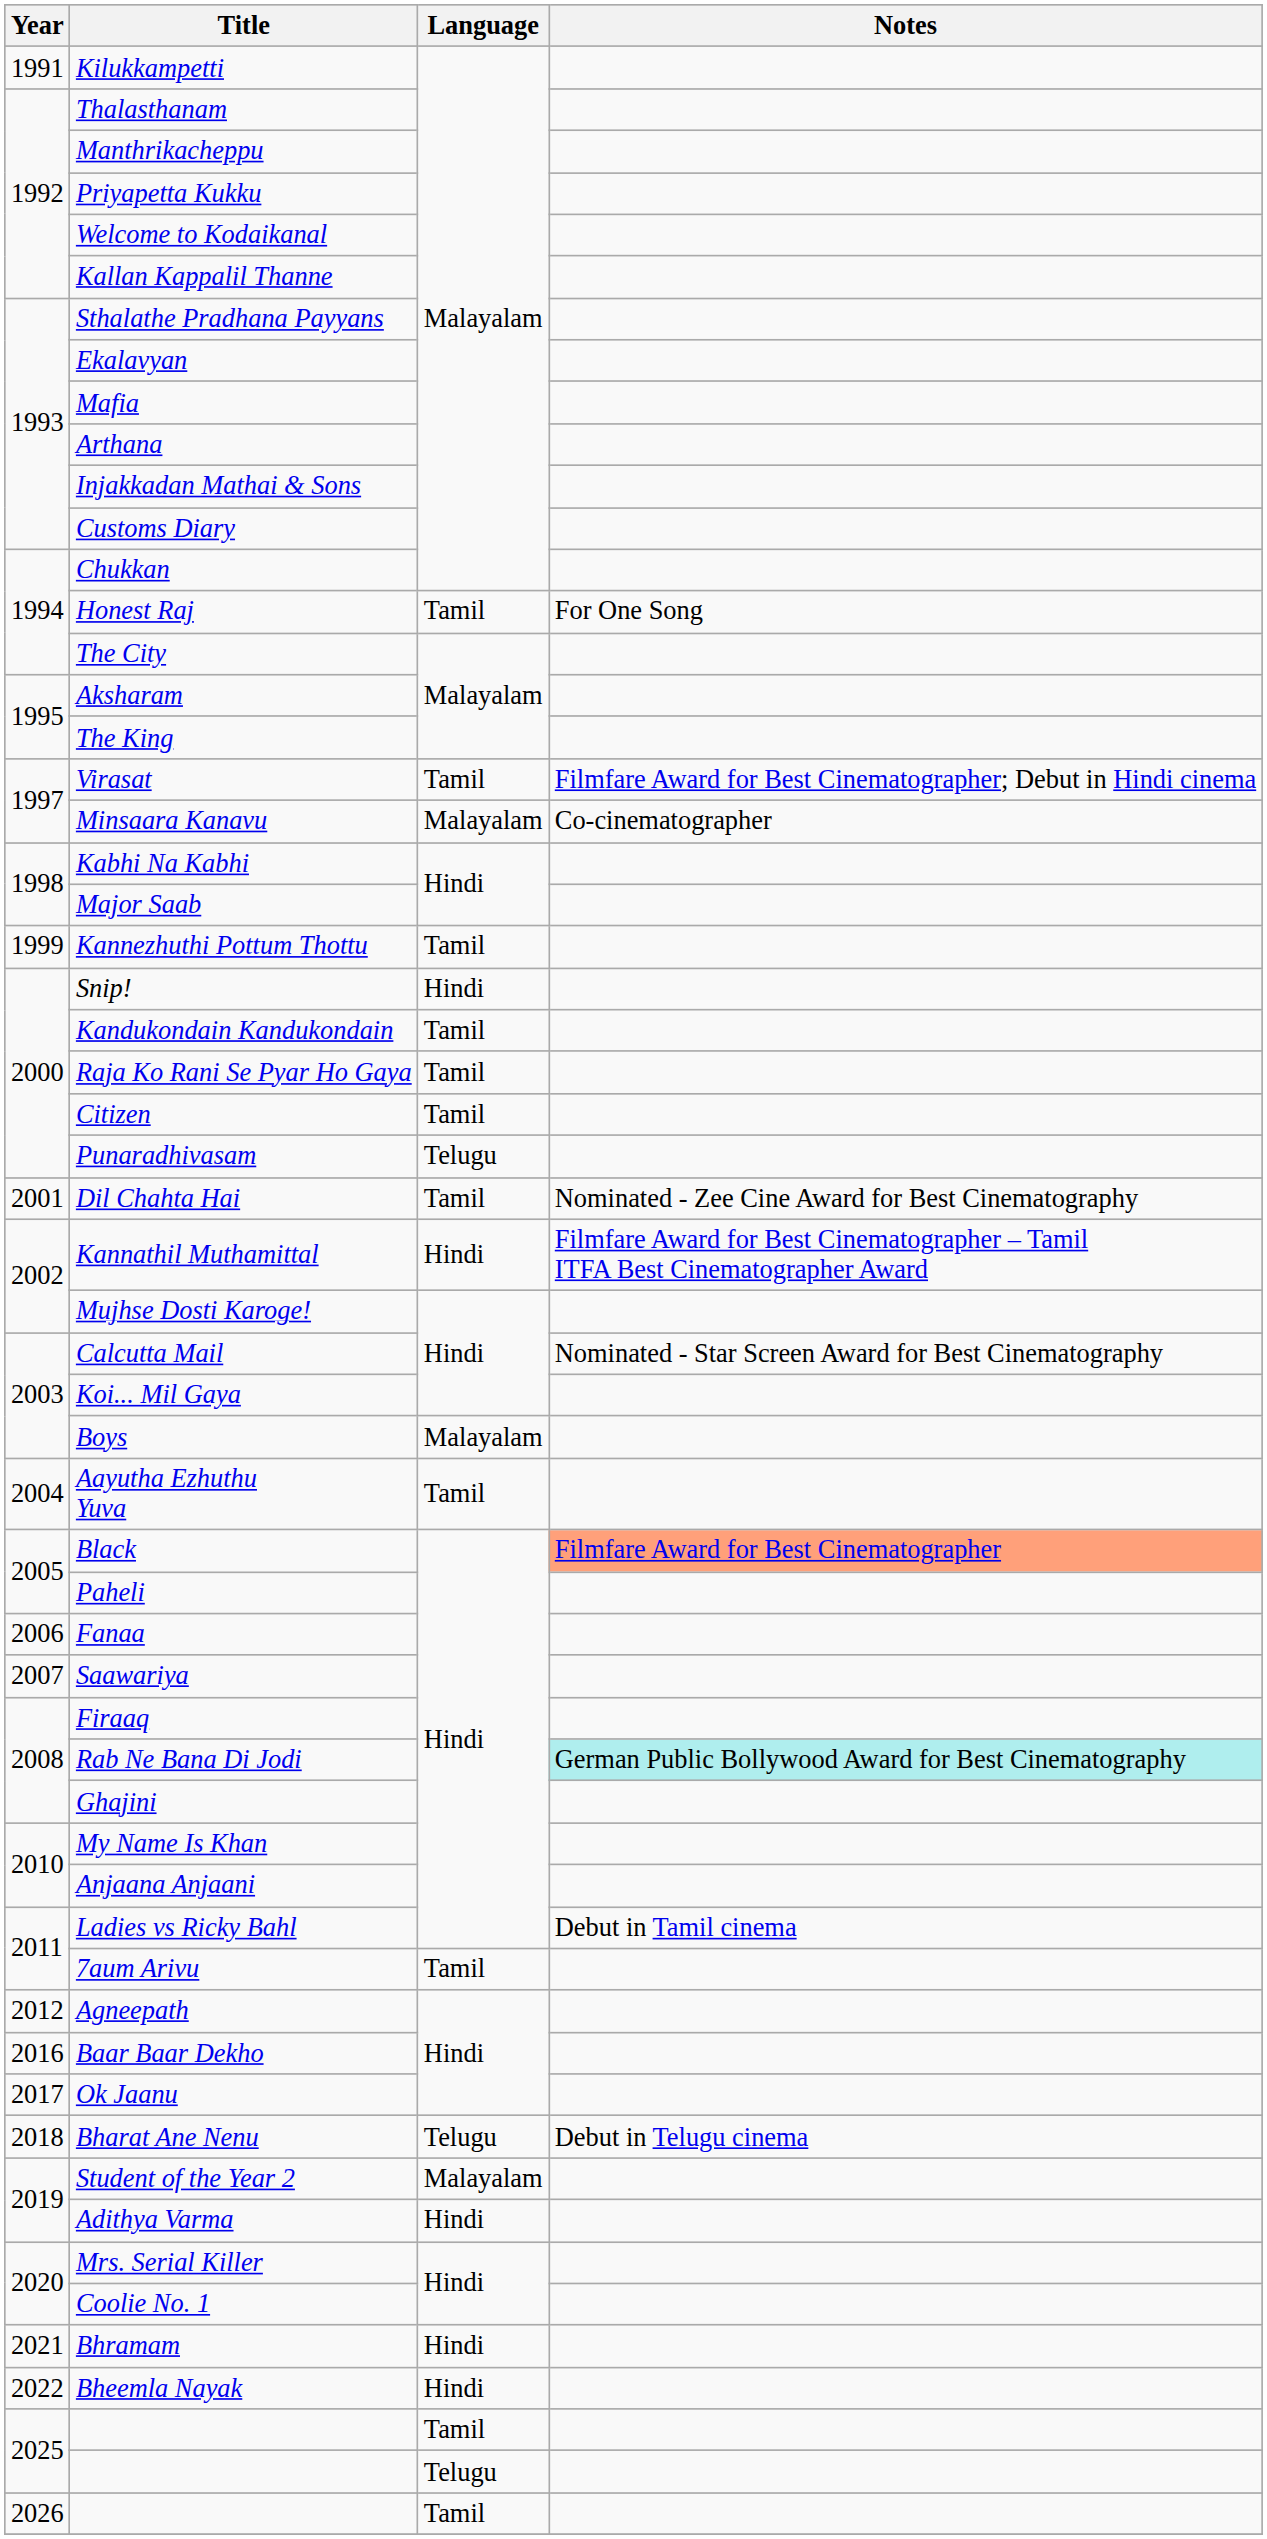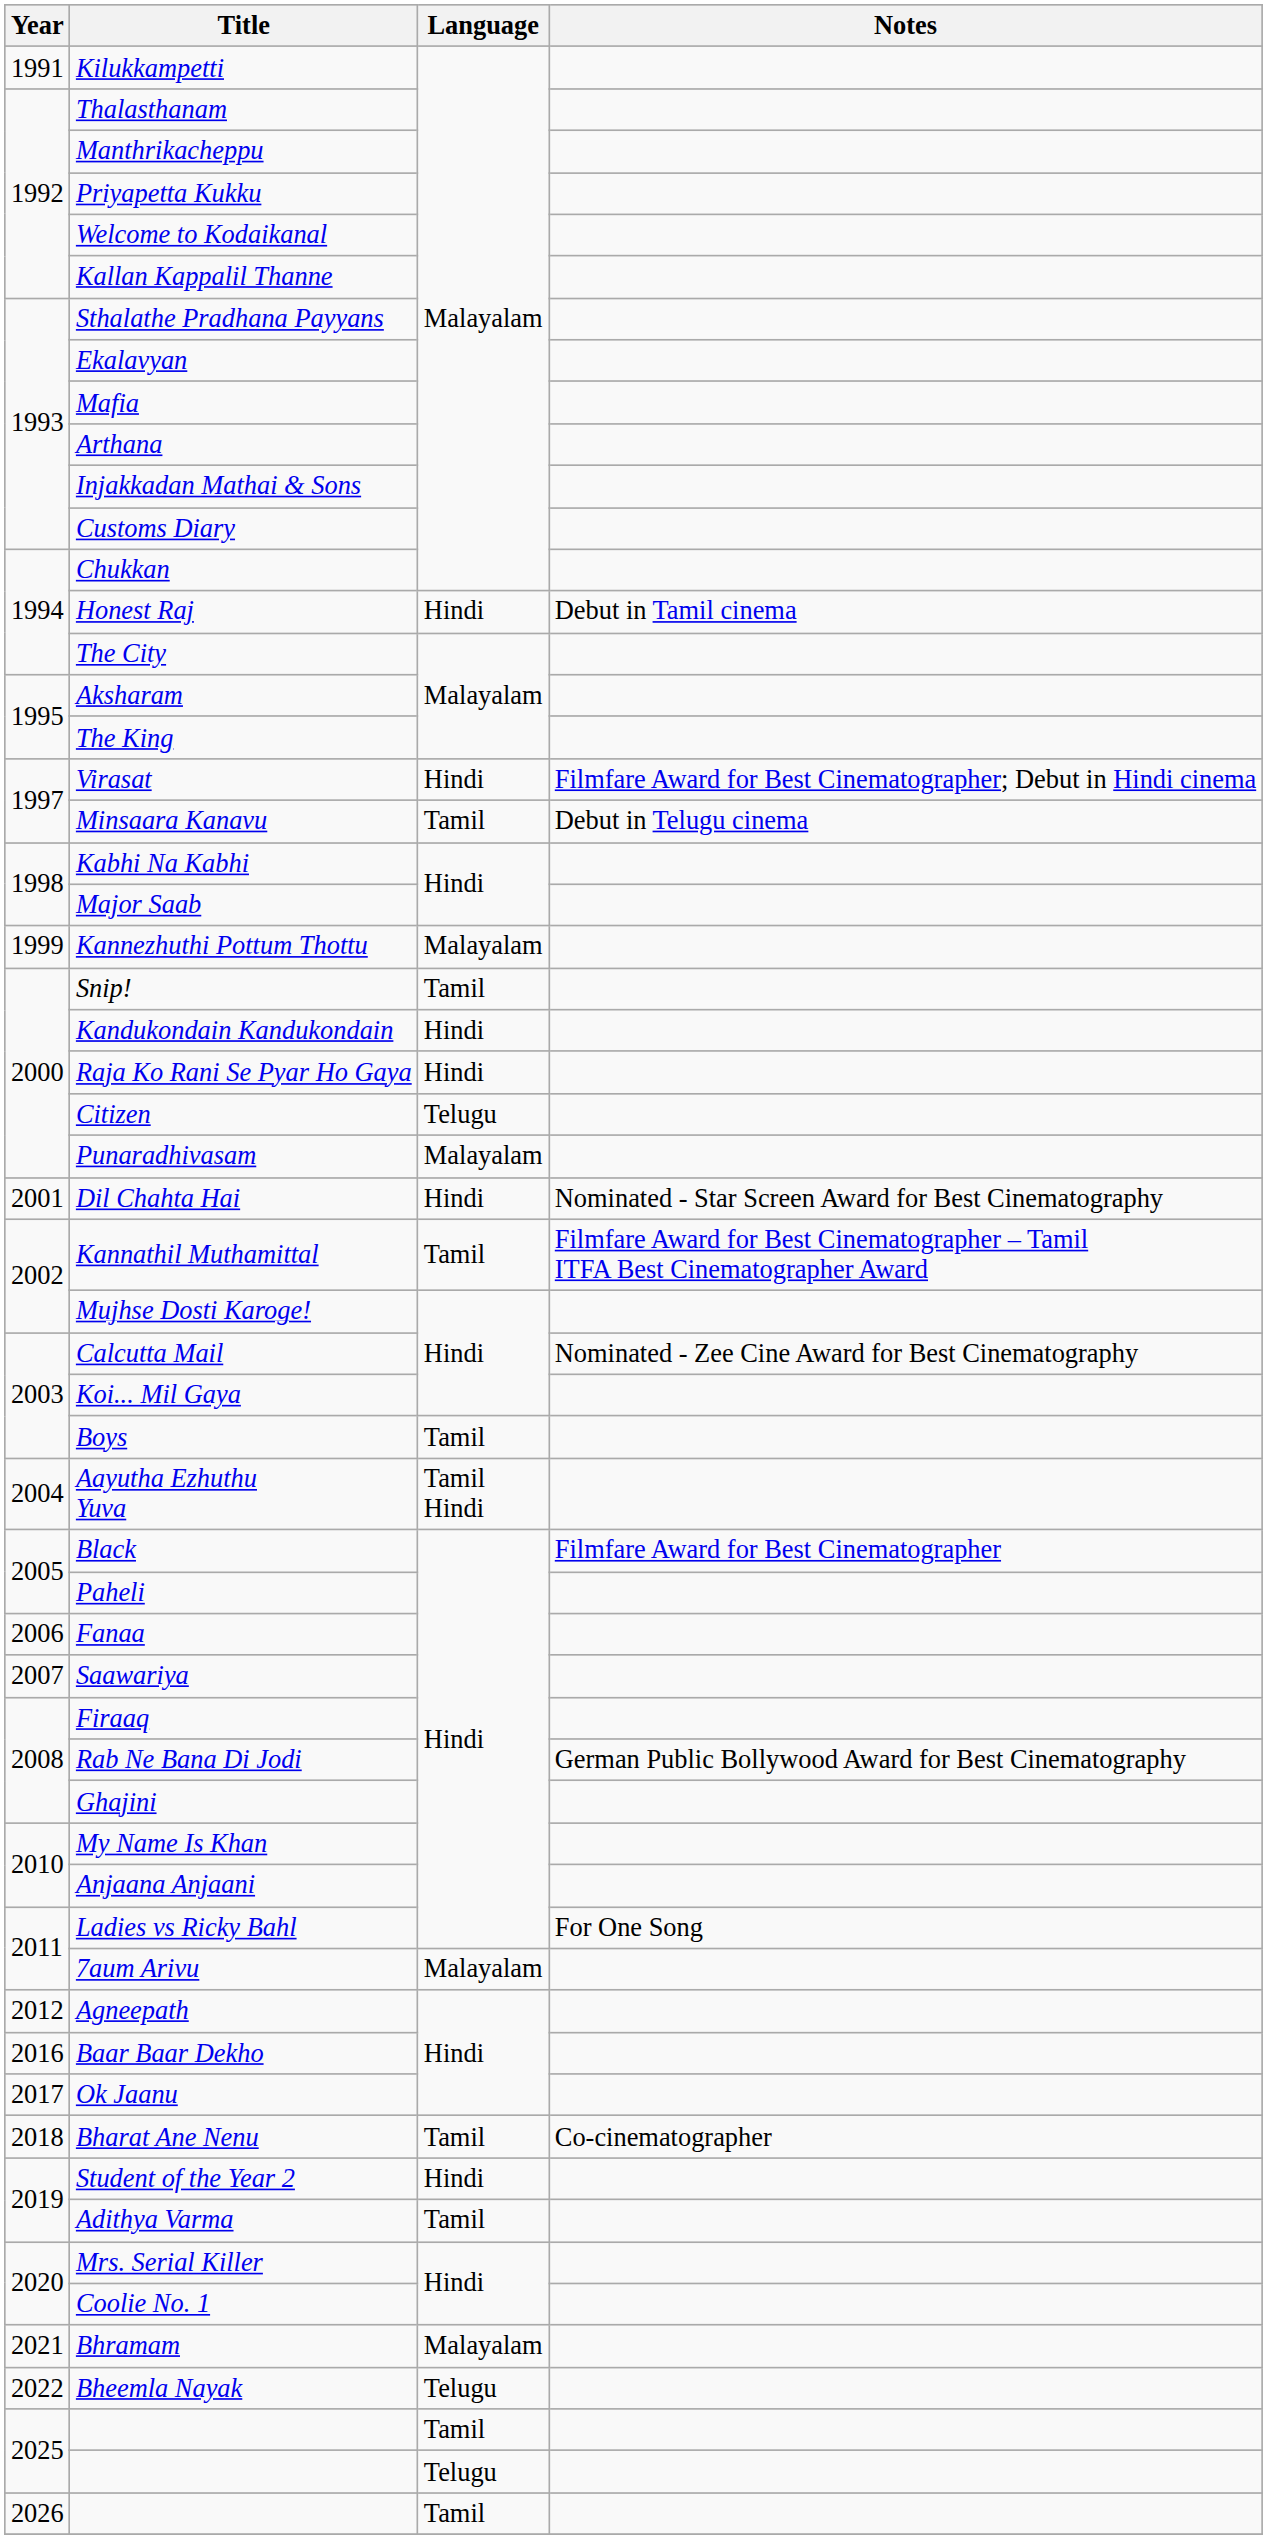Honest Raj | Language: Tamil -> Hindi
Honest Raj | Notes: For One Song -> Debut in Tamil cinema
Virasat | Language: Tamil -> Hindi
Minsaara Kanavu | Language: Malayalam -> Tamil
Minsaara Kanavu | Notes: Co-cinematographer -> Debut in Telugu cinema
Kannezhuthi Pottum Thottu | Language: Tamil -> Malayalam
Snip! | Language: Hindi -> Tamil
Kandukondain Kandukondain | Language: Tamil -> Hindi
Raja Ko Rani Se Pyar Ho Gaya | Language: Tamil -> Hindi
Citizen | Language: Tamil -> Telugu
Punaradhivasam | Language: Telugu -> Malayalam
Dil Chahta Hai | Language: Tamil -> Hindi
Dil Chahta Hai | Notes: Nominated - Zee Cine Award for Best Cinematography -> Nominated - Star Screen Award for Best Cinematography
Kannathil Muthamittal | Language: Hindi -> Tamil
Calcutta Mail | Notes: Nominated - Star Screen Award for Best Cinematography -> Nominated - Zee Cine Award for Best Cinematography
Boys | Language: Malayalam -> Tamil
Aayutha Ezhuthu Yuva | Language: Tamil -> Tamil Hindi
Black | Notes: lightsalmon background -> no background
Rab Ne Bana Di Jodi | Notes: paleturquoise background -> no background
Ladies vs Ricky Bahl | Notes: Debut in Tamil cinema -> For One Song
7aum Arivu | Language: Tamil -> Malayalam
Bharat Ane Nenu | Language: Telugu -> Tamil
Bharat Ane Nenu | Notes: Debut in Telugu cinema -> Co-cinematographer
Student of the Year 2 | Language: Malayalam -> Hindi
Adithya Varma | Language: Hindi -> Tamil
Bhramam | Language: Hindi -> Malayalam
Bheemla Nayak | Language: Hindi -> Telugu
